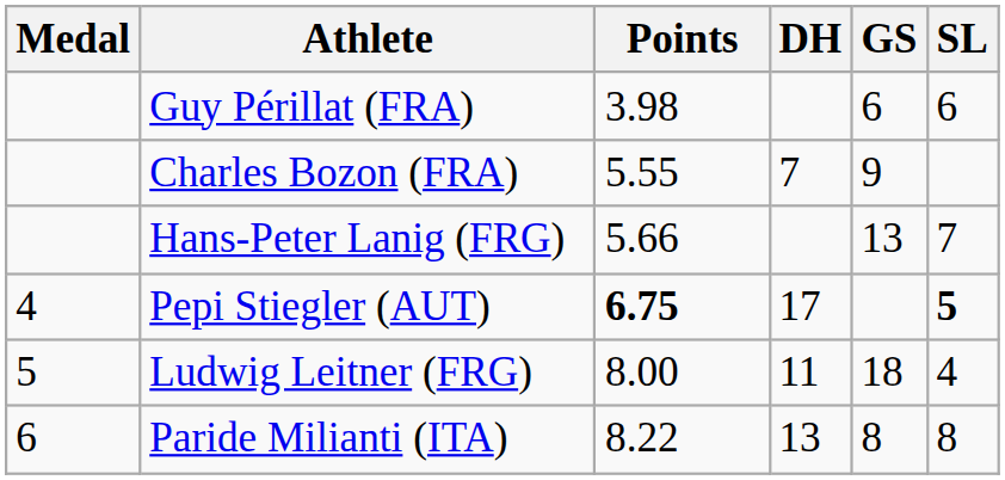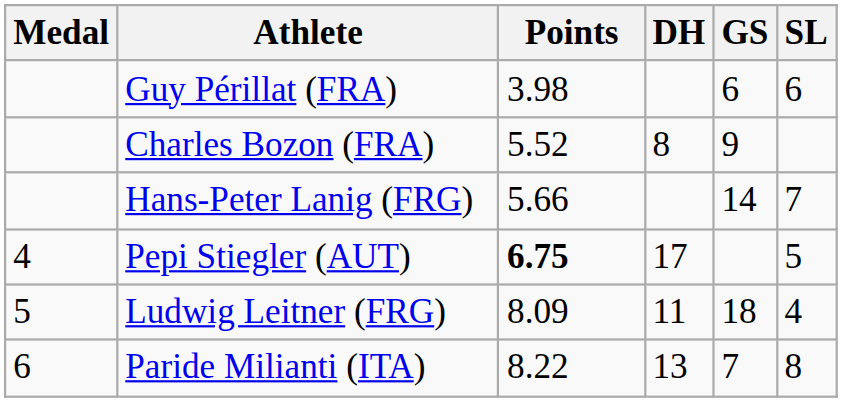Charles Bozon (FRA) | Points: 5.55 -> 5.52
Charles Bozon (FRA) | DH: 7 -> 8
Hans-Peter Lanig (FRG) | GS: 13 -> 14
Pepi Stiegler (AUT) | SL: bold -> normal
Ludwig Leitner (FRG) | Points: 8.00 -> 8.09
Paride Milianti (ITA) | GS: 8 -> 7
